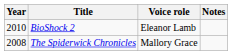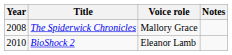rows swapped: The Spiderwick Chronicles <-> BioShock 2
